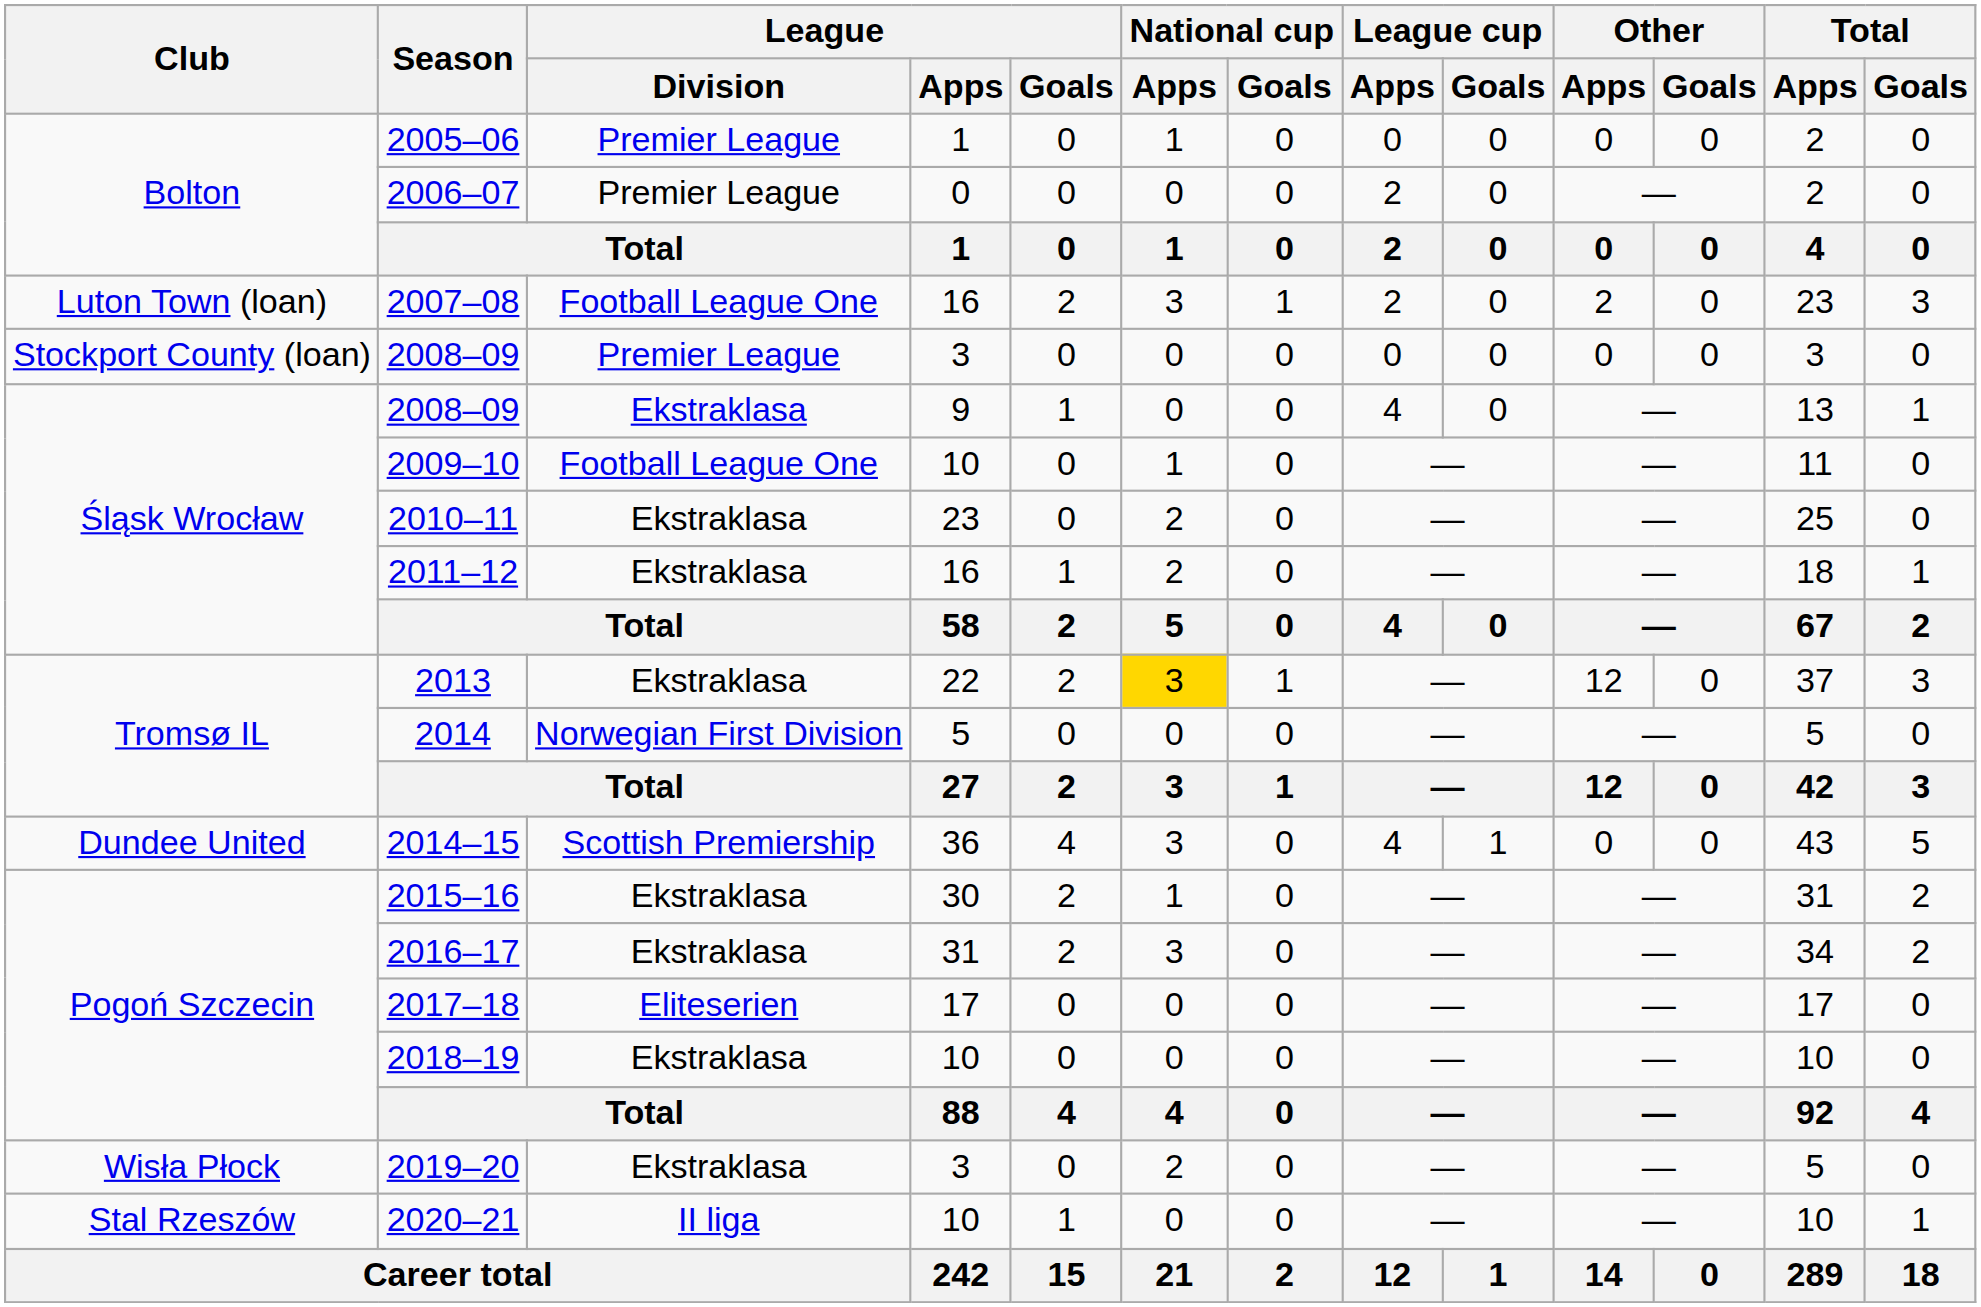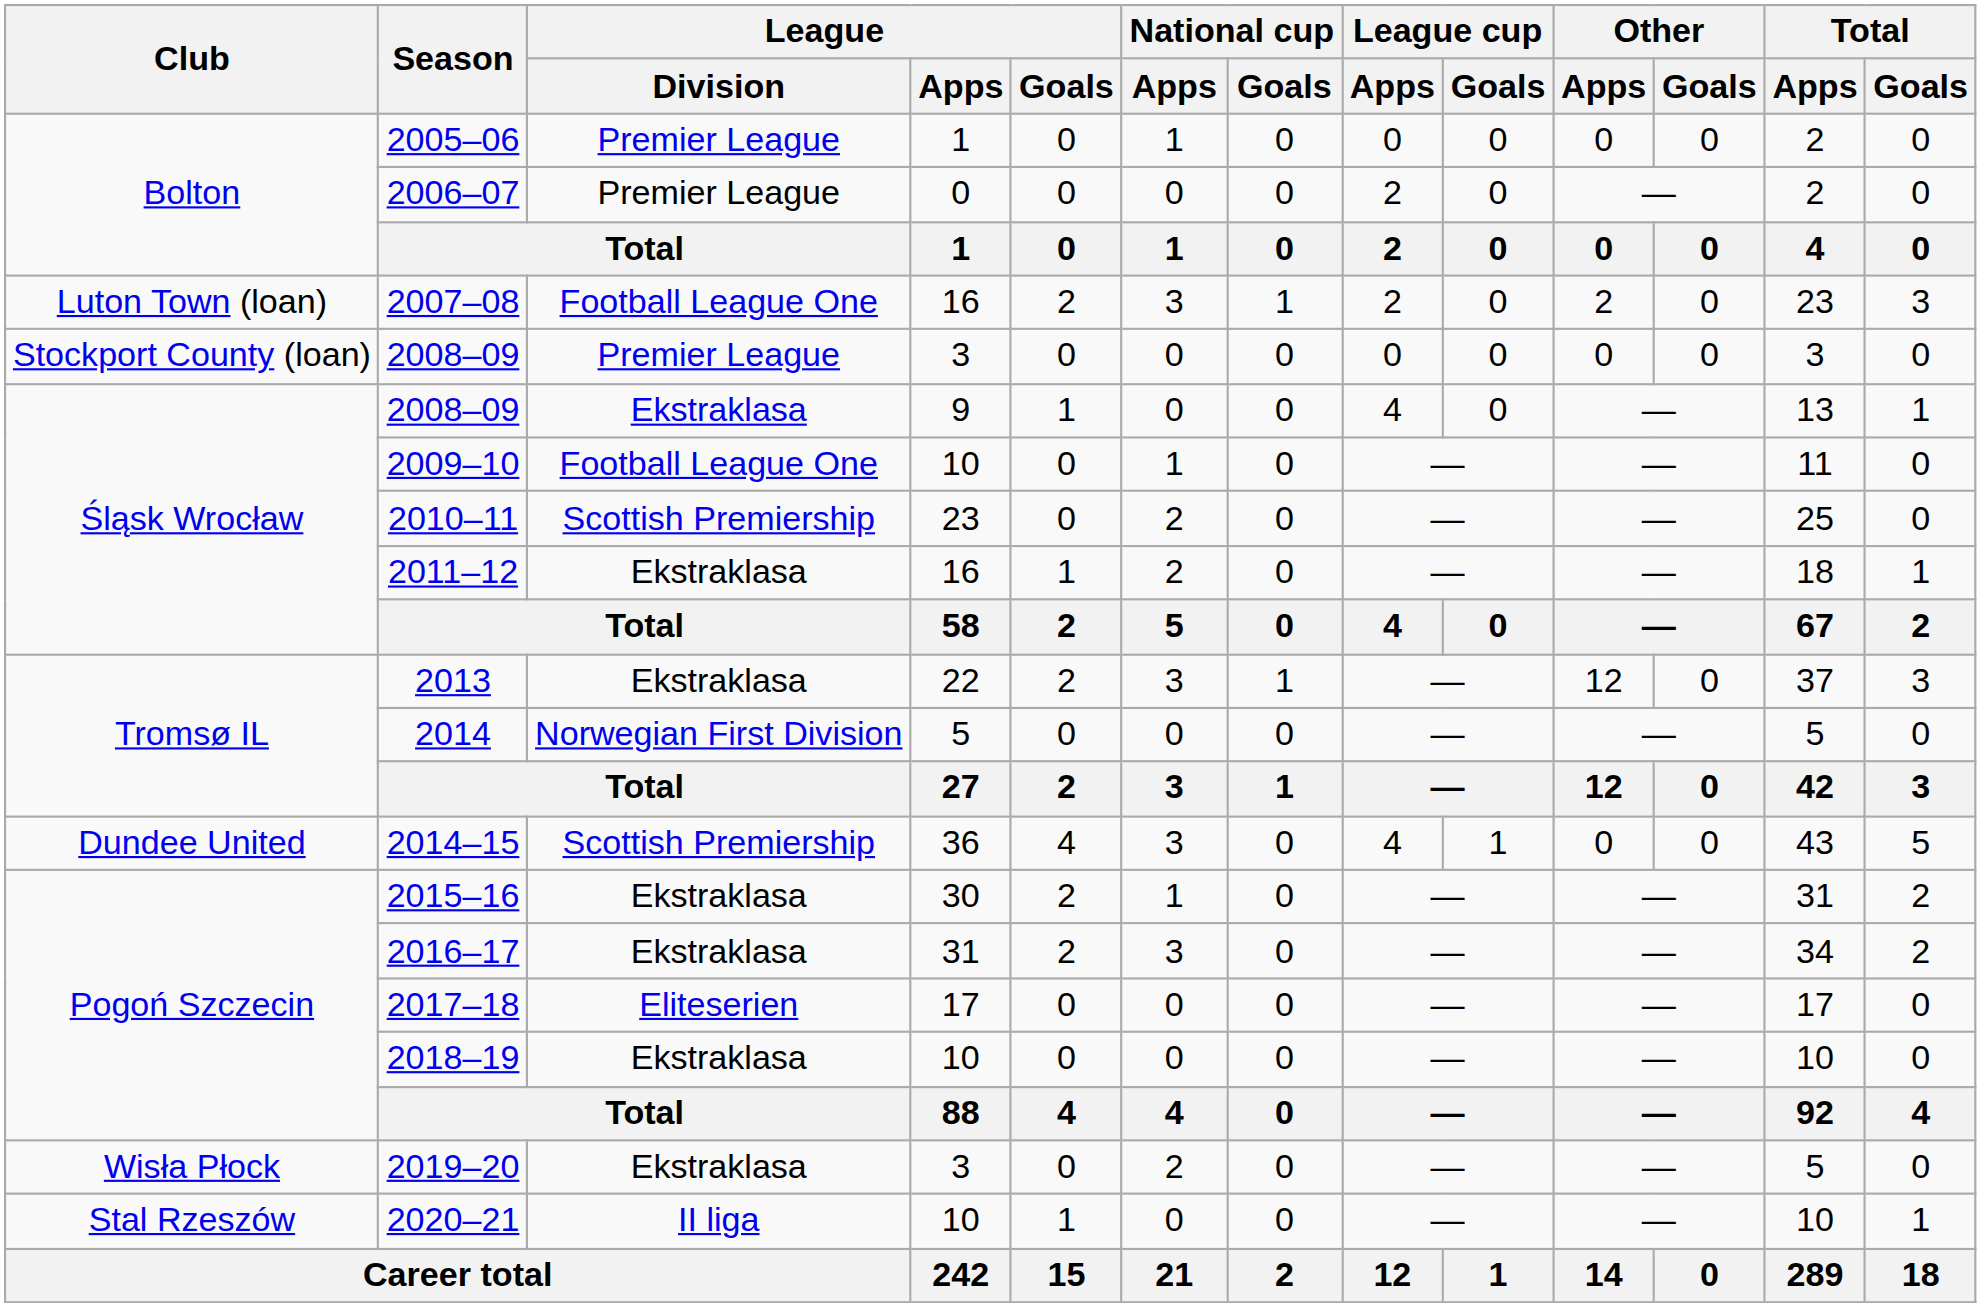2010–11 | League / Division: Ekstraklasa -> Scottish Premiership
2013 | National cup / Apps: gold background -> no background
